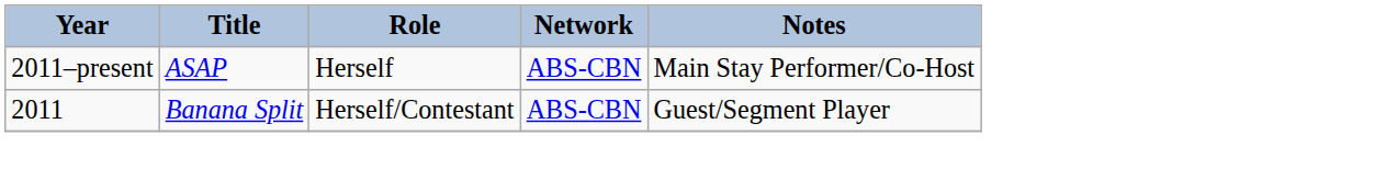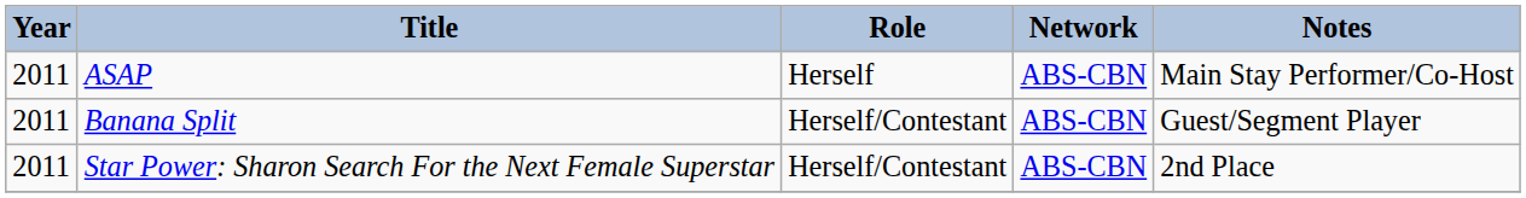ASAP | Year: 2011–present -> 2011
+ row: 2011 | Star Power: Sharon Search For the Next Female Superstar | Herself/Contestant | ABS-CBN | 2nd Place
